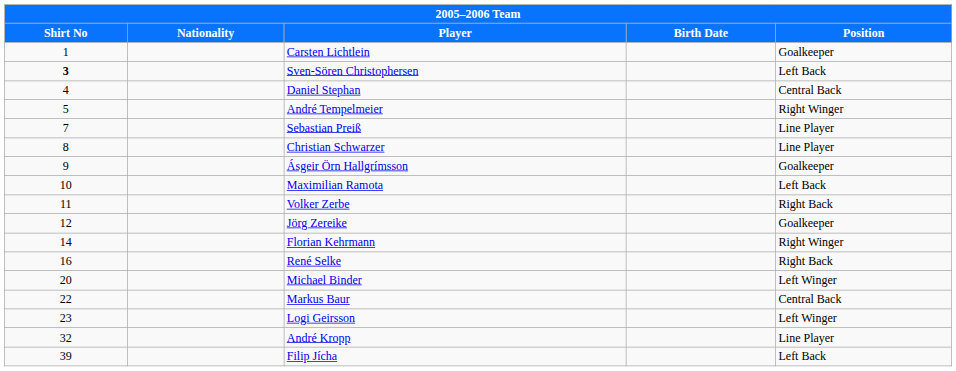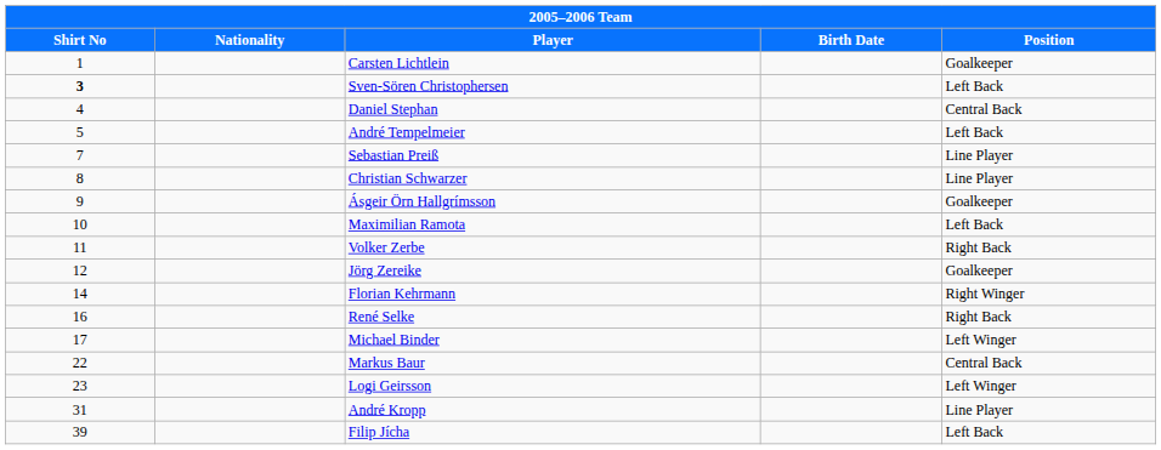André Tempelmeier | Position: Right Winger -> Left Back
Michael Binder | Shirt No: 20 -> 17
André Kropp | Shirt No: 32 -> 31
